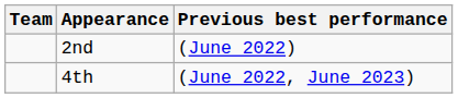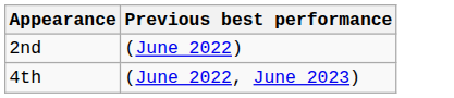- column: Team
